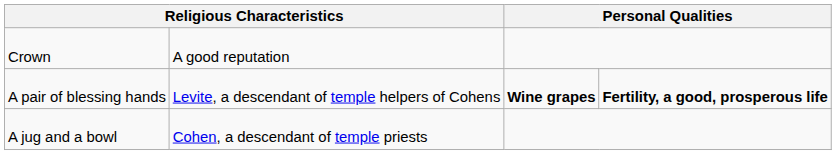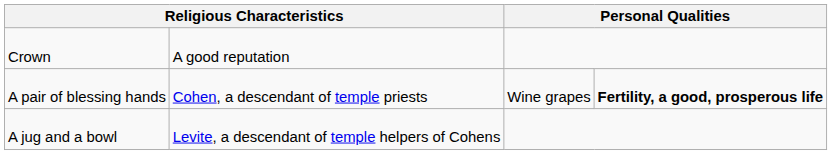A pair of blessing hands | column 2: Levite, a descendant of temple helpers of Cohens -> Cohen, a descendant of temple priests
A pair of blessing hands | column 3: bold -> normal
A jug and a bowl | column 2: Cohen, a descendant of temple priests -> Levite, a descendant of temple helpers of Cohens
